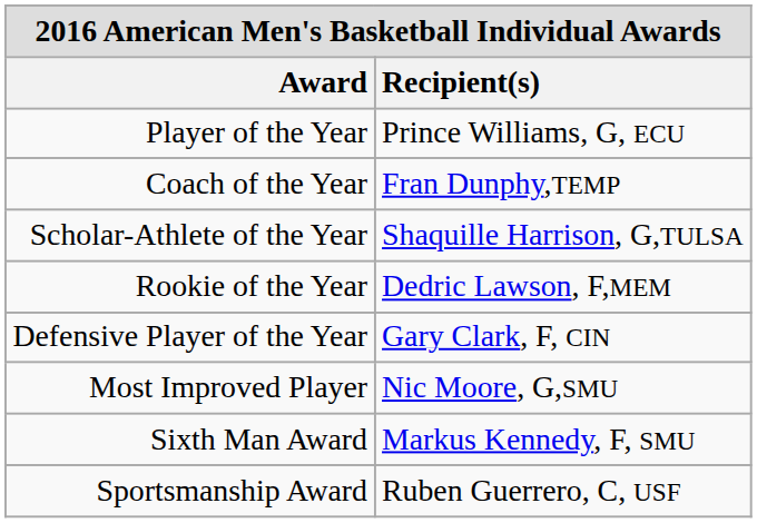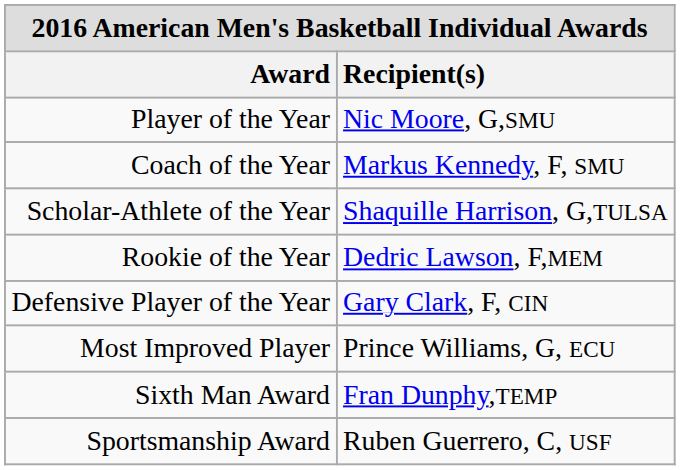Player of the Year | Recipient(s): Prince Williams, G, ECU -> Nic Moore, G,SMU
Coach of the Year | Recipient(s): Fran Dunphy,TEMP -> Markus Kennedy, F, SMU
Most Improved Player | Recipient(s): Nic Moore, G,SMU -> Prince Williams, G, ECU
Sixth Man Award | Recipient(s): Markus Kennedy, F, SMU -> Fran Dunphy,TEMP
